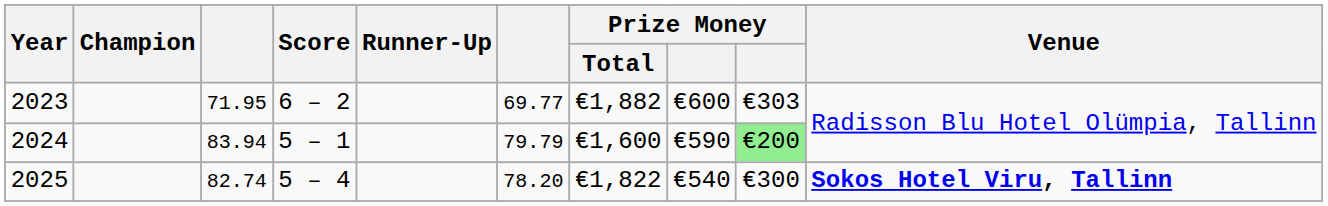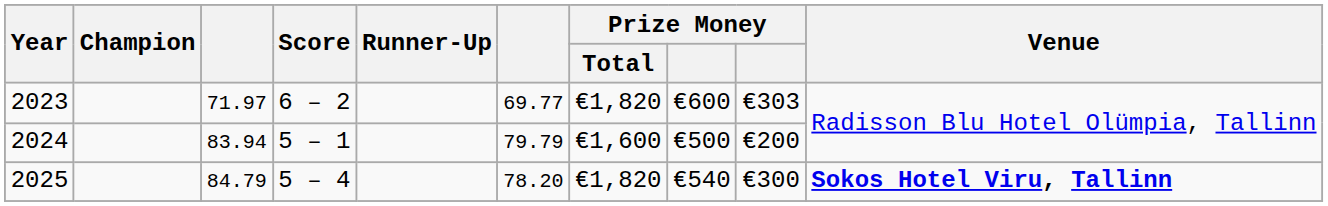2023 | column 3: 71.95 -> 71.97
2023 | Prize Money / Total: €1,882 -> €1,820
2024 | column 8: €590 -> €500
2024 | column 9: lightgreen background -> no background
2025 | column 3: 82.74 -> 84.79
2025 | Prize Money / Total: €1,822 -> €1,820
